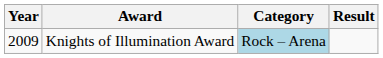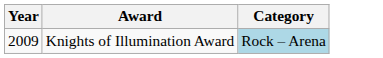- column: Result
